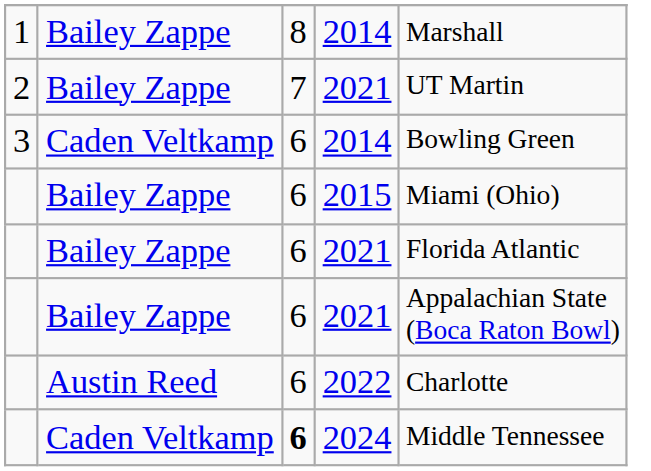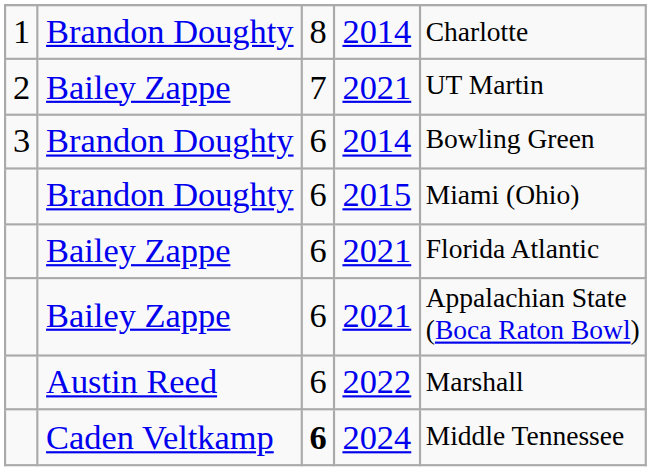1 / 2014 | column 2: Bailey Zappe -> Brandon Doughty
1 / 2014 | column 5: Marshall -> Charlotte
3 / 2014 | column 2: Caden Veltkamp -> Brandon Doughty
2015 | column 2: Bailey Zappe -> Brandon Doughty
2022 | column 5: Charlotte -> Marshall
